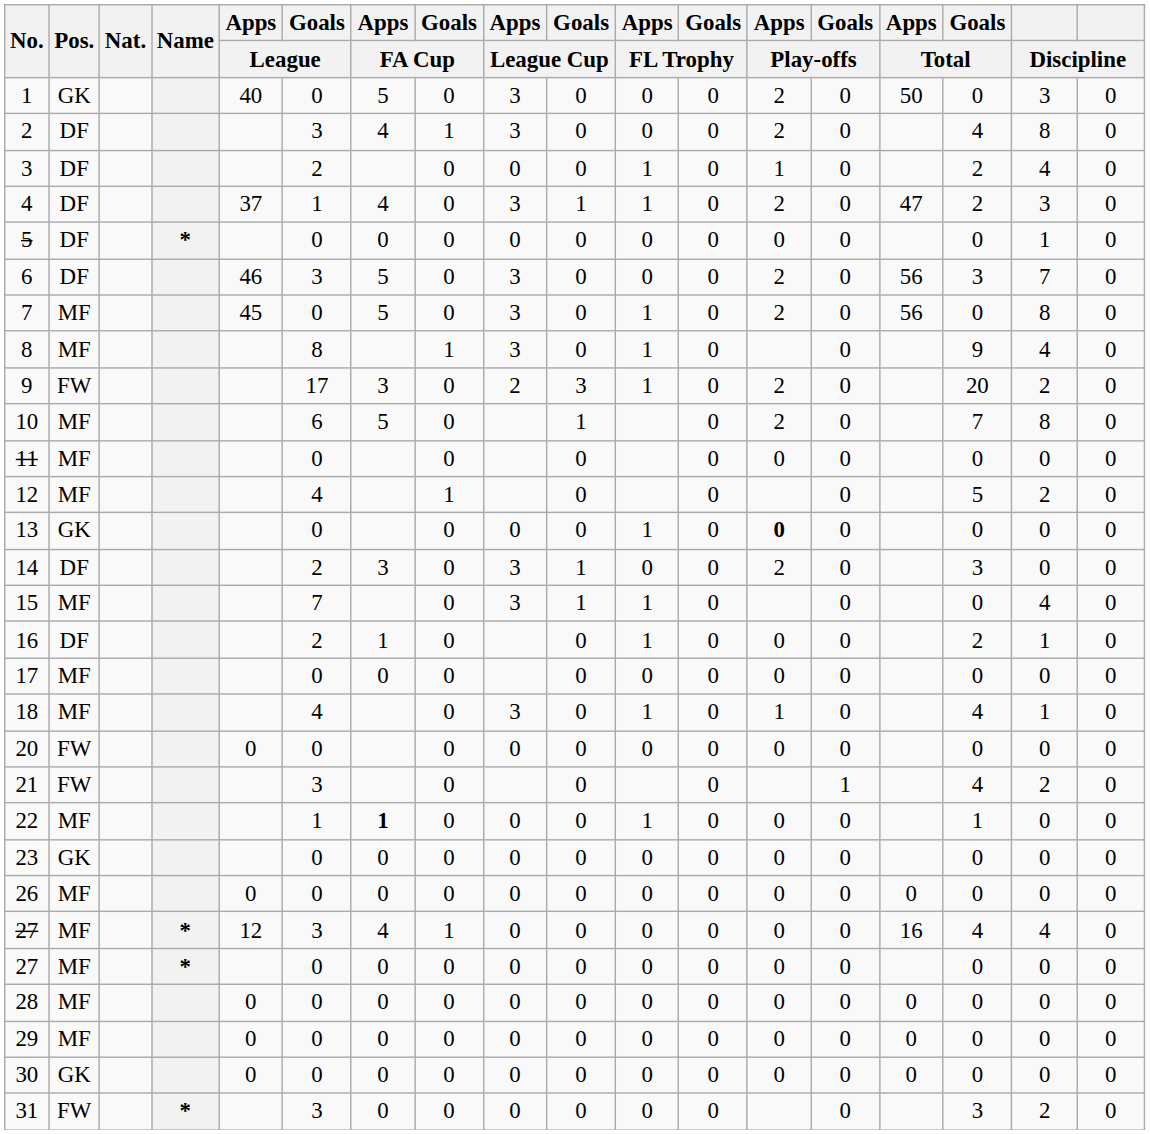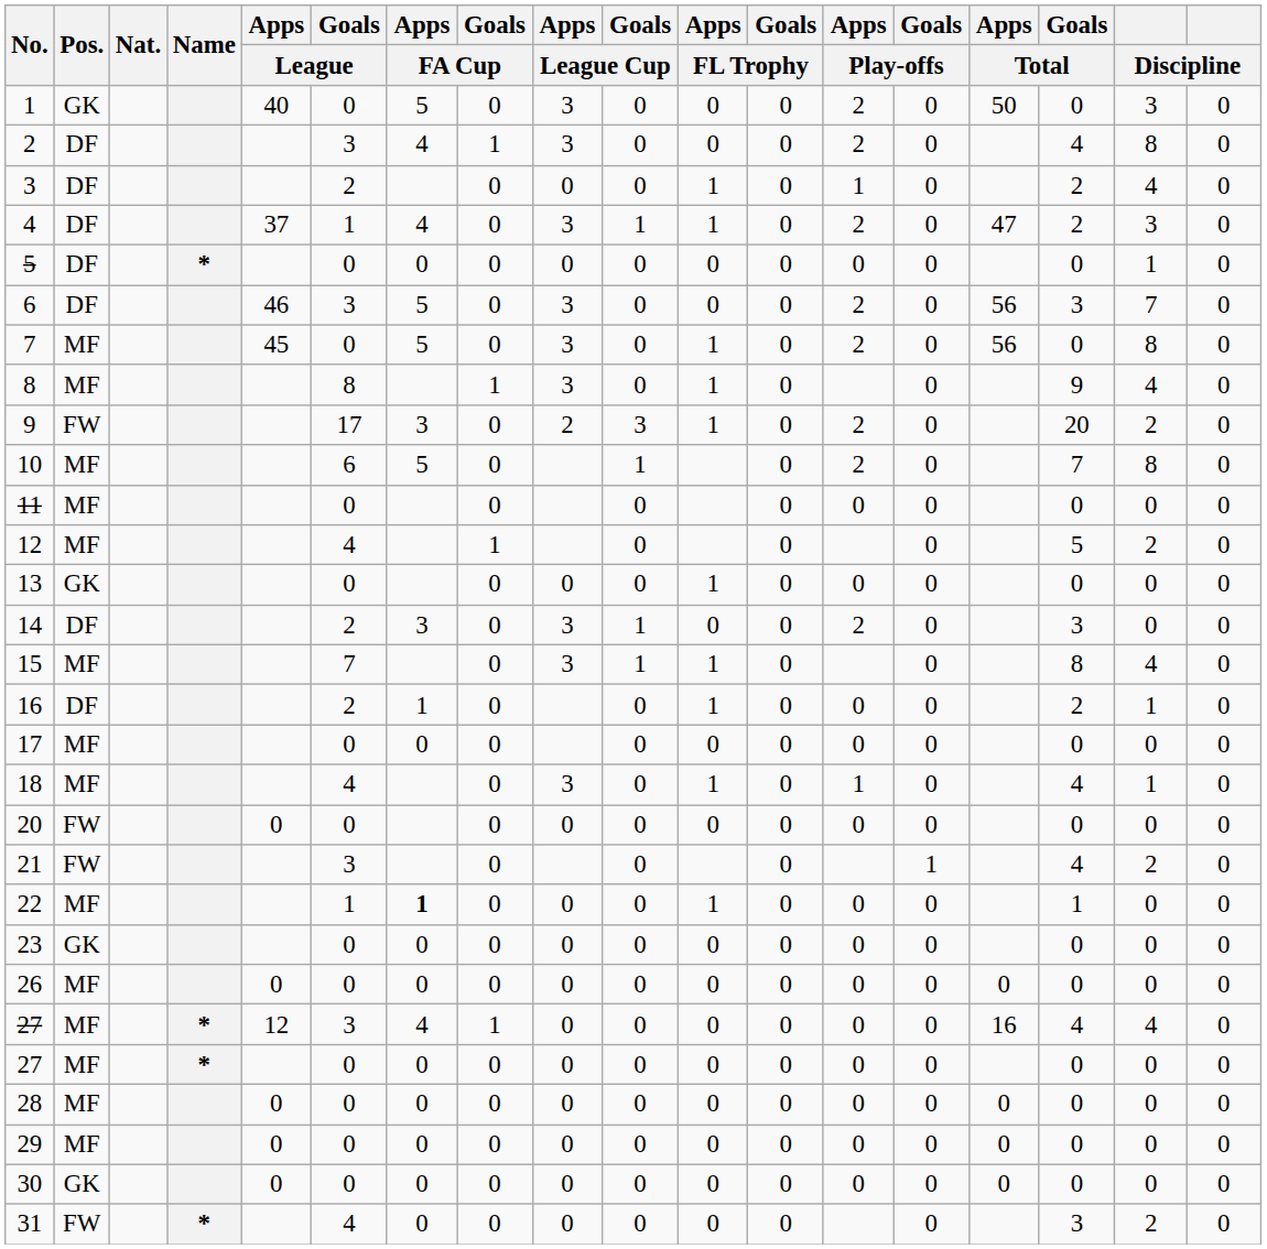13 | Apps / Play-offs: bold -> normal
15 | Goals / Total: 0 -> 8
31 | Goals / League: 3 -> 4
